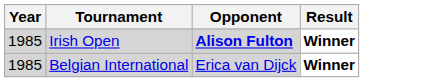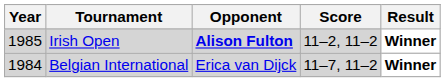+ column: Score | 11–2, 11–2 | 11–7, 11–2
Belgian International | Year: 1985 -> 1984
